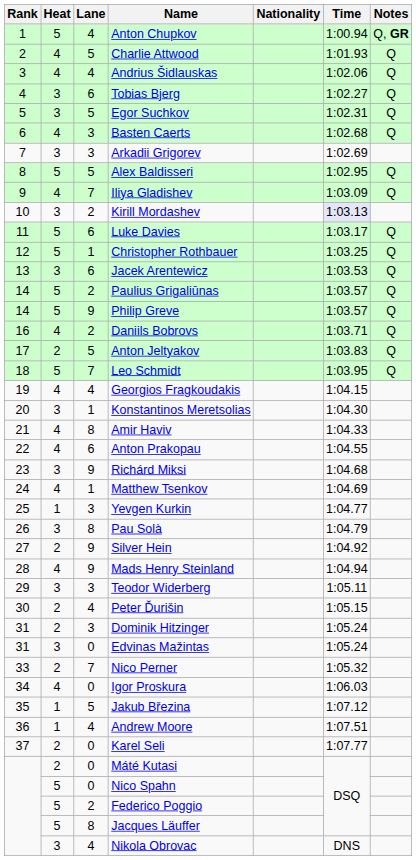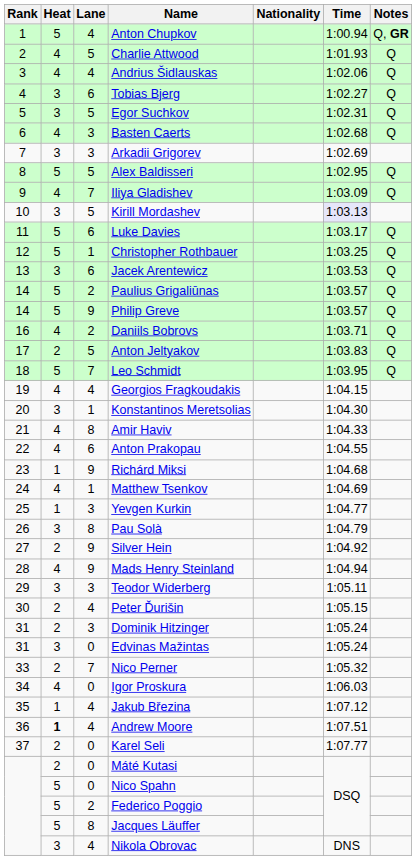Kirill Mordashev | Lane: 2 -> 5
Richárd Miksi | Heat: 3 -> 1
Jakub Březina | Lane: 5 -> 4
Andrew Moore | Heat: normal -> bold
